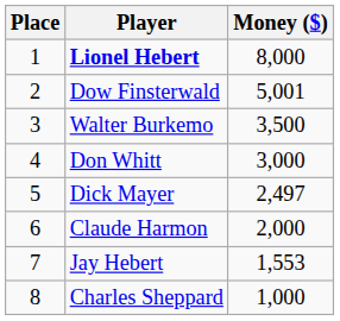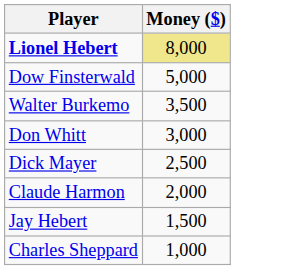- column: Place | 1 | 2 | 3 | 4 | 5 | 6 | 7 | 8
Lionel Hebert | Money ($): no background -> khaki background
Dow Finsterwald | Money ($): 5,001 -> 5,000
Dick Mayer | Money ($): 2,497 -> 2,500
Jay Hebert | Money ($): 1,553 -> 1,500
